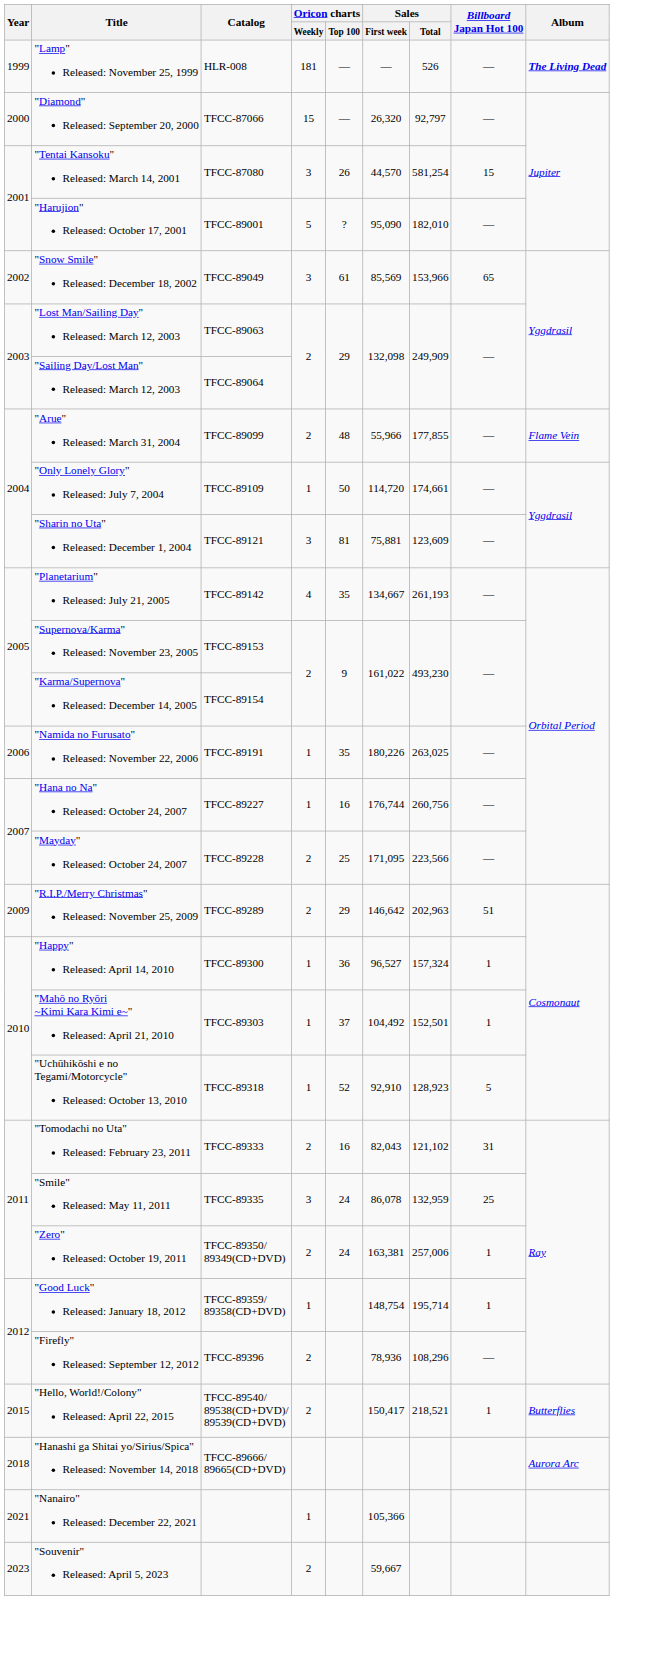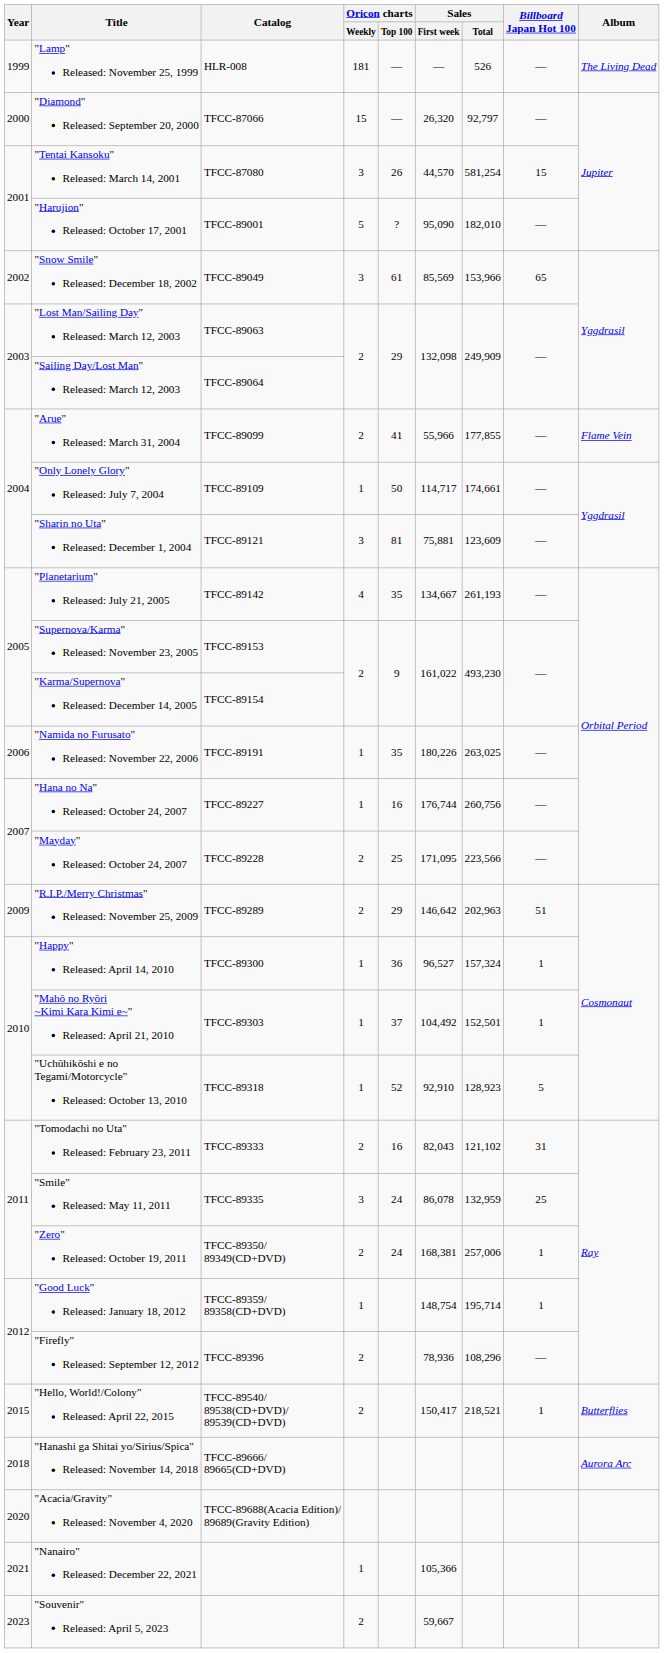"Lamp" Released: November 25, 1999 | Album: bold -> normal
"Arue" Released: March 31, 2004 | Oricon charts / Top 100: 48 -> 41
"Only Lonely Glory" Released: July 7, 2004 | Sales / First week: 114,720 -> 114,717
"Zero" Released: October 19, 2011 | Sales / First week: 163,381 -> 168,381
+ row: 2020 | "Acacia/Gravity" Released: November 4, 2020 | TFCC-89688(Acacia Edition)/ 89689(Gravity Edition)
